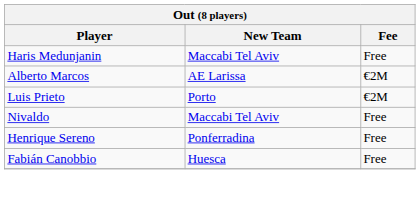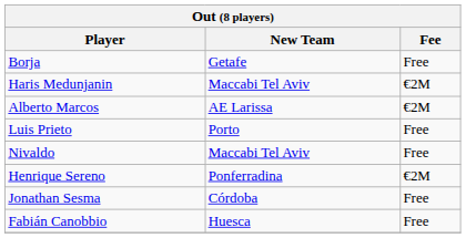+ row: Borja | Getafe | Free
Haris Medunjanin | Fee: Free -> €2M
Luis Prieto | Fee: €2M -> Free
Henrique Sereno | Fee: Free -> €2M
+ row: Jonathan Sesma | Córdoba | Free
